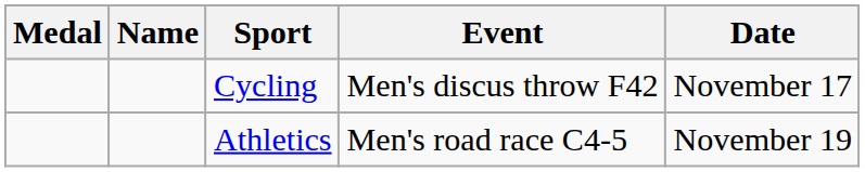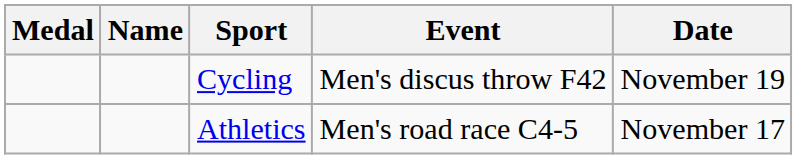Cycling | Date: November 17 -> November 19
Athletics | Date: November 19 -> November 17
